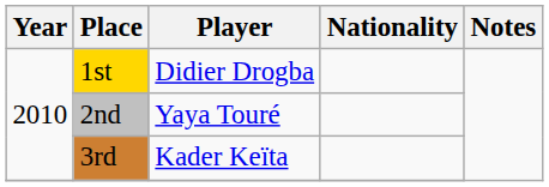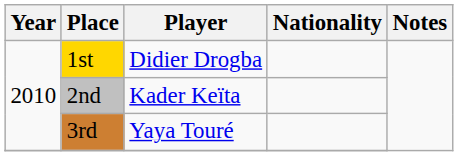2nd | Player: Yaya Touré -> Kader Keïta
3rd | Player: Kader Keïta -> Yaya Touré
